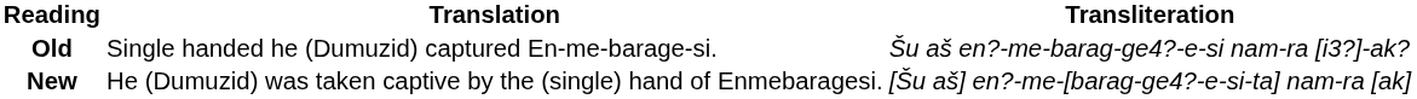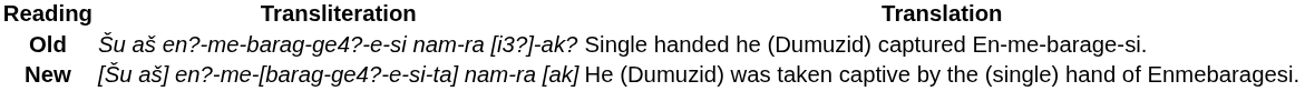columns swapped: Transliteration <-> Translation
